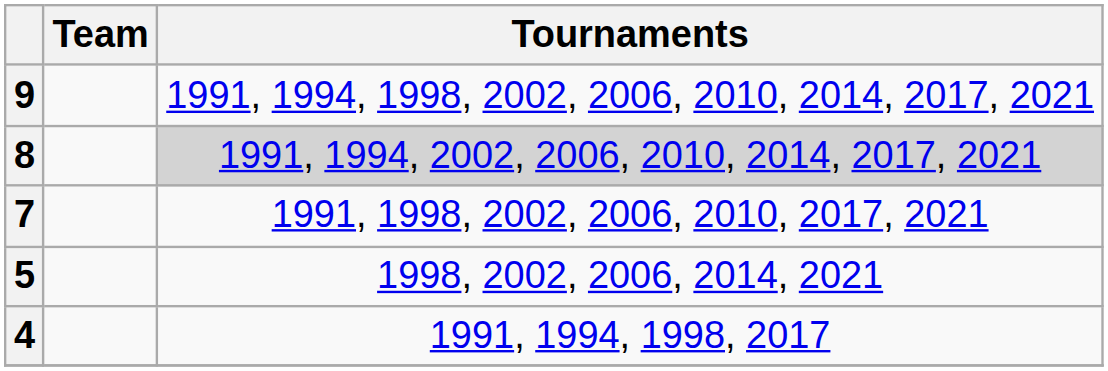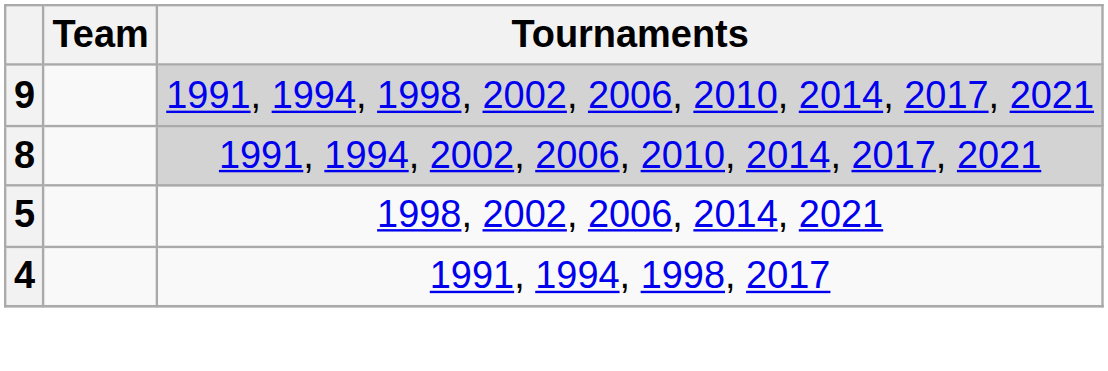9 | Tournaments: no background -> lightgrey background
- row: 7 | 1991, 1998, 2002, 2006, 2010, 2017, 2021
